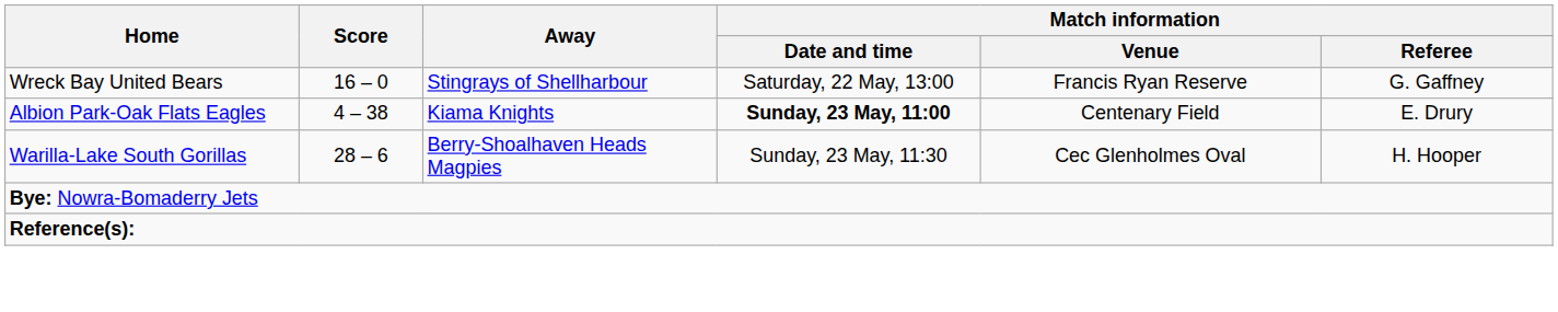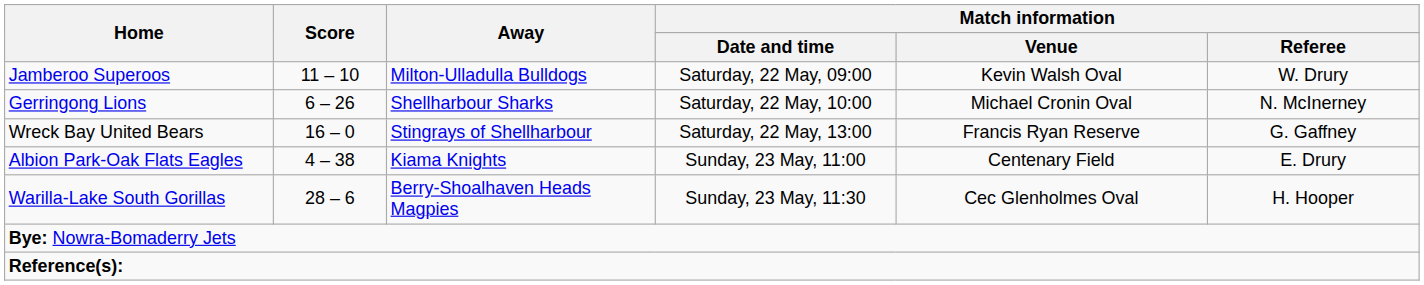+ row: Jamberoo Superoos | 11 – 10 | Milton-Ulladulla Bulldogs | Saturday, 22 May, 09:00 | Kevin Walsh Oval | W. Drury
+ row: Gerringong Lions | 6 – 26 | Shellharbour Sharks | Saturday, 22 May, 10:00 | Michael Cronin Oval | N. McInerney
Albion Park-Oak Flats Eagles | Match information / Date and time: bold -> normal
